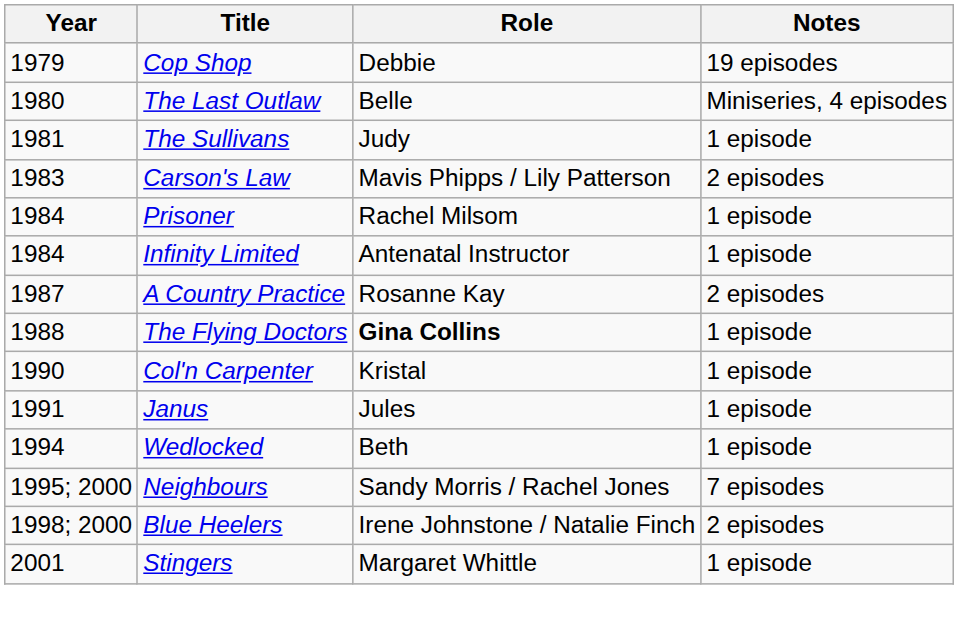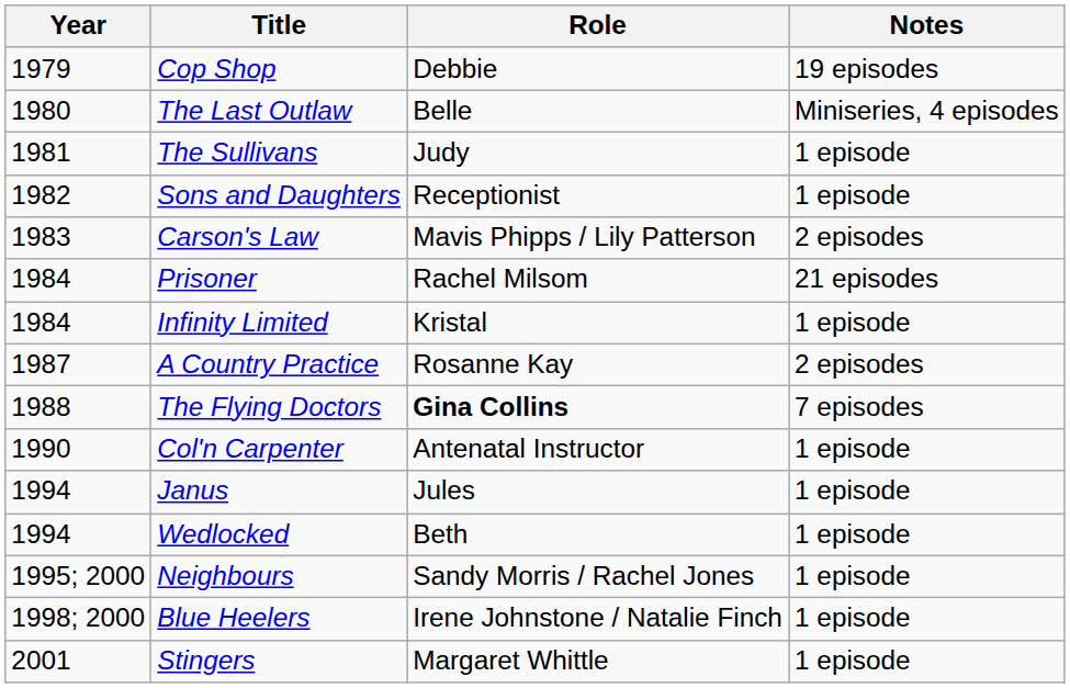+ row: 1982 | Sons and Daughters | Receptionist | 1 episode
Prisoner | Notes: 1 episode -> 21 episodes
Infinity Limited | Role: Antenatal Instructor -> Kristal
The Flying Doctors | Notes: 1 episode -> 7 episodes
Col'n Carpenter | Role: Kristal -> Antenatal Instructor
Janus | Year: 1991 -> 1994
Neighbours | Notes: 7 episodes -> 1 episode
Blue Heelers | Notes: 2 episodes -> 1 episode
